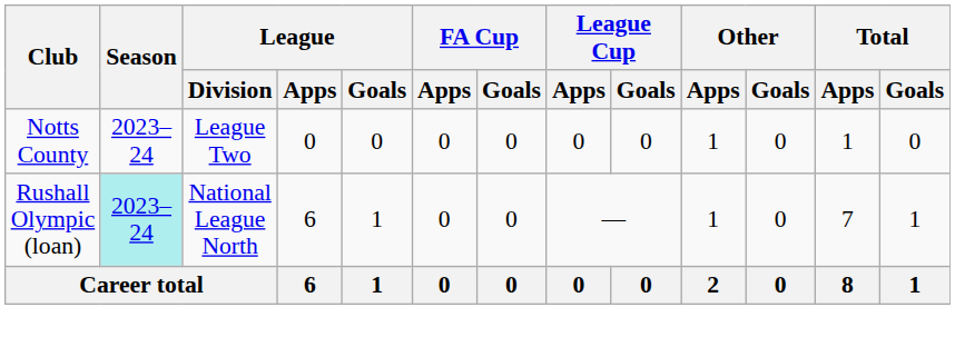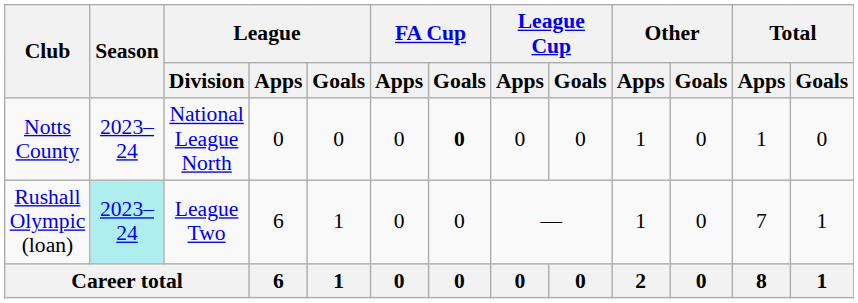Notts County | League / Division: League Two -> National League North
Notts County | FA Cup / Goals: normal -> bold
Rushall Olympic (loan) | League / Division: National League North -> League Two
